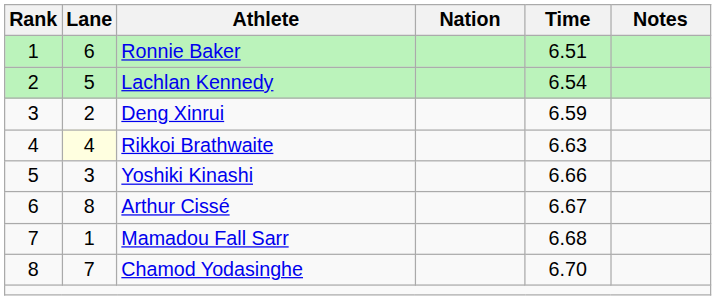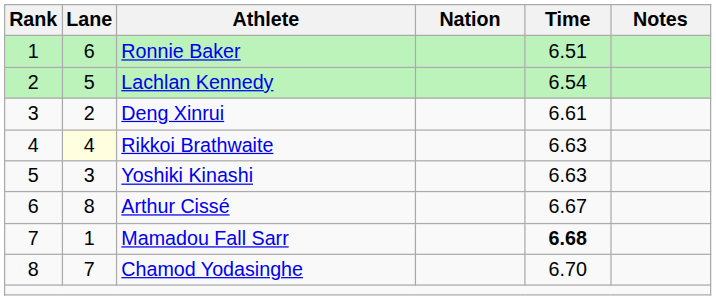Deng Xinrui | Time: 6.59 -> 6.61
Yoshiki Kinashi | Time: 6.66 -> 6.63
Mamadou Fall Sarr | Time: normal -> bold
